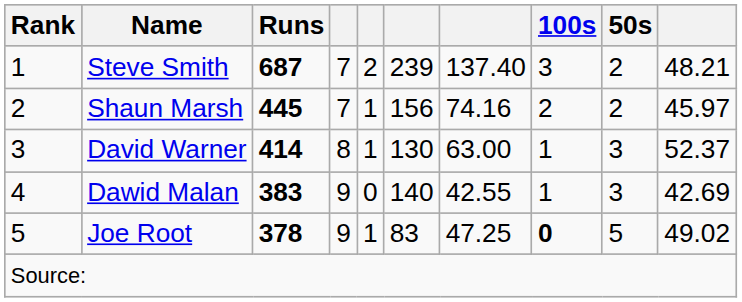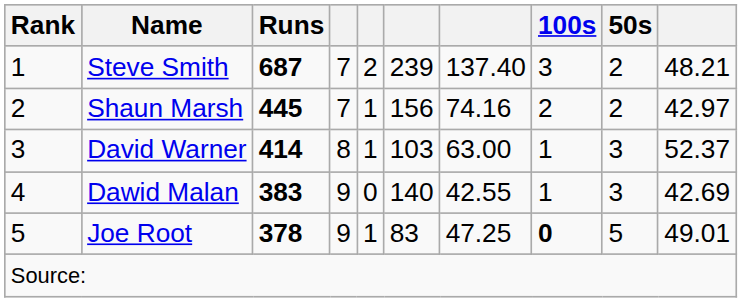Shaun Marsh | column 10: 45.97 -> 42.97
David Warner | column 6: 130 -> 103
Joe Root | column 10: 49.02 -> 49.01
